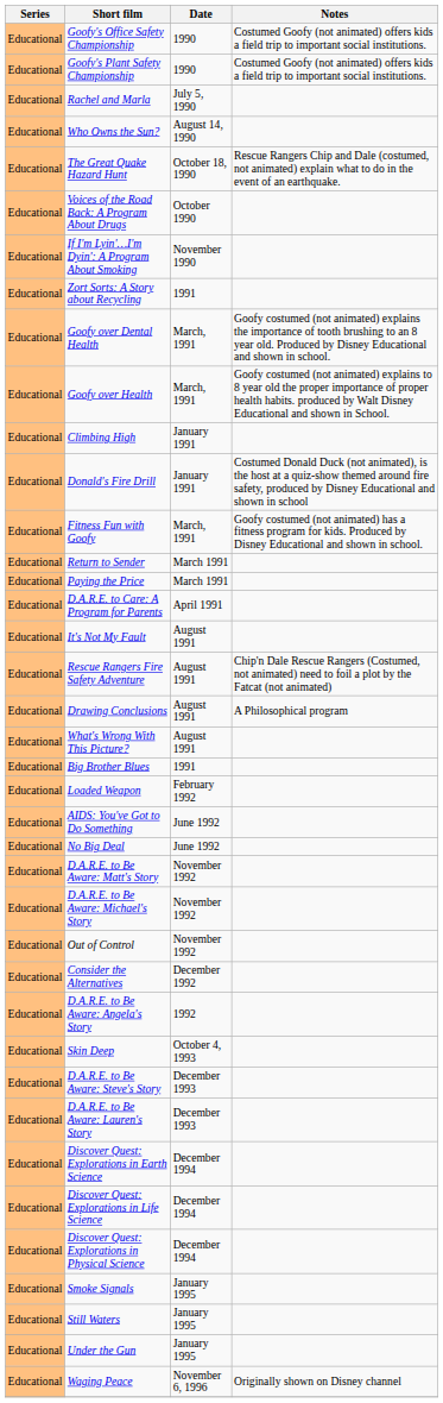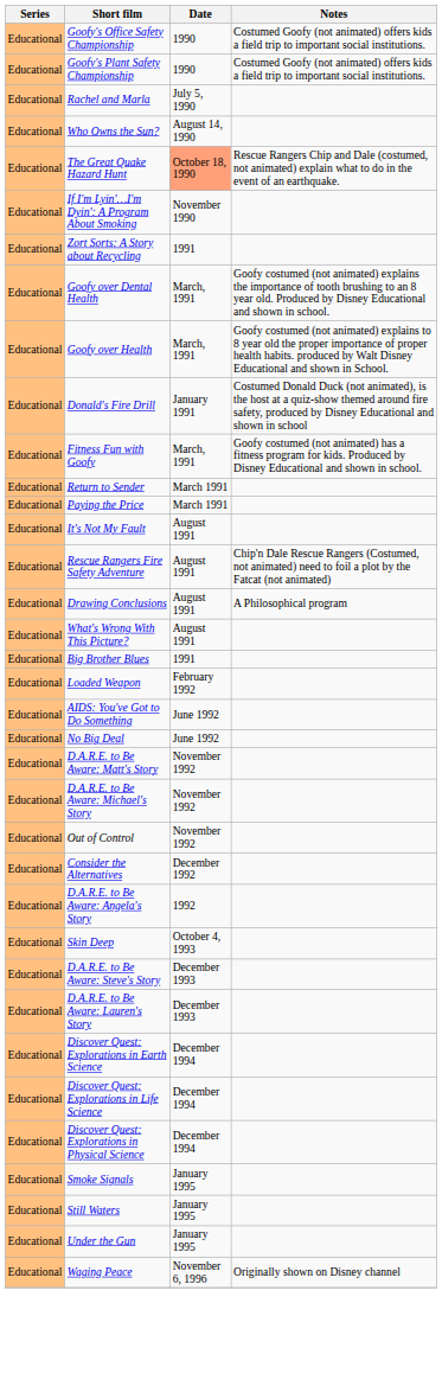The Great Quake Hazard Hunt | Date: no background -> lightsalmon background
- row: Educational | Voices of the Road Back: A Program About Drugs | October 1990
- row: Educational | Climbing High | January 1991
- row: Educational | D.A.R.E. to Care: A Program for Parents | April 1991
